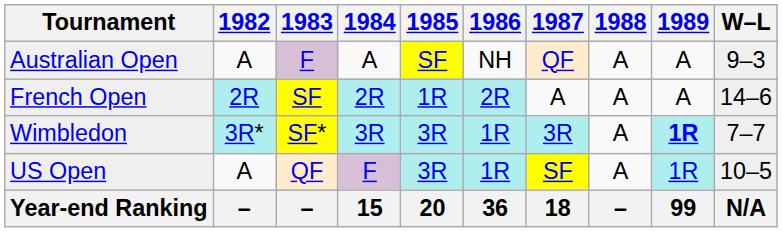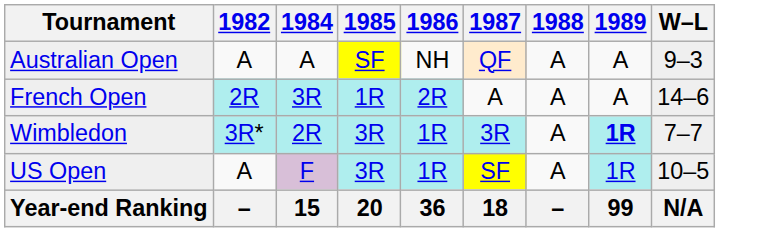- column: 1983 | F | SF | SF* | QF | –
French Open | 1984: 2R -> 3R
Wimbledon | 1984: 3R -> 2R
